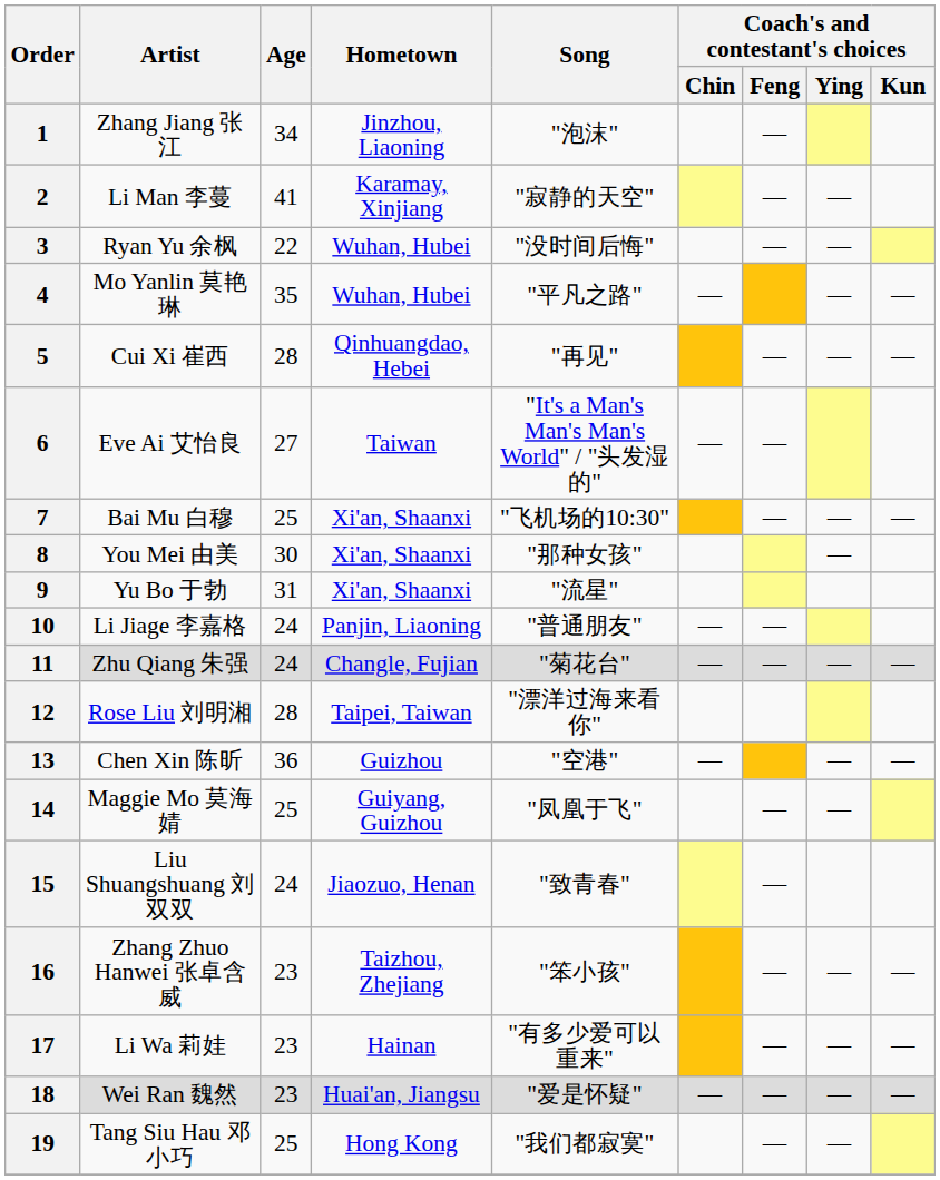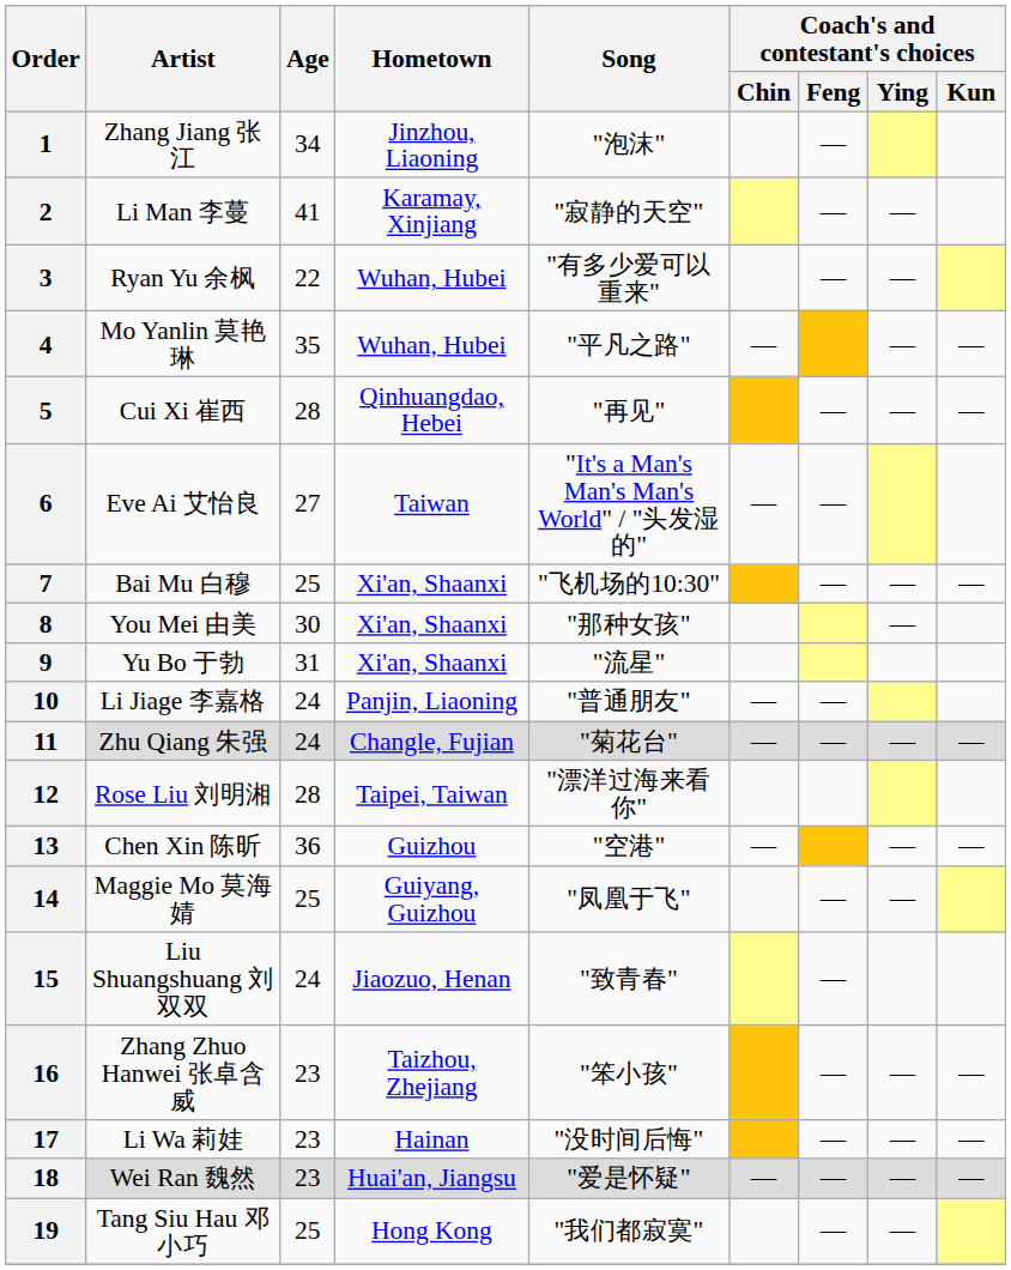3 | Song: "没时间后悔" -> "有多少爱可以重来"
17 | Song: "有多少爱可以重来" -> "没时间后悔"
